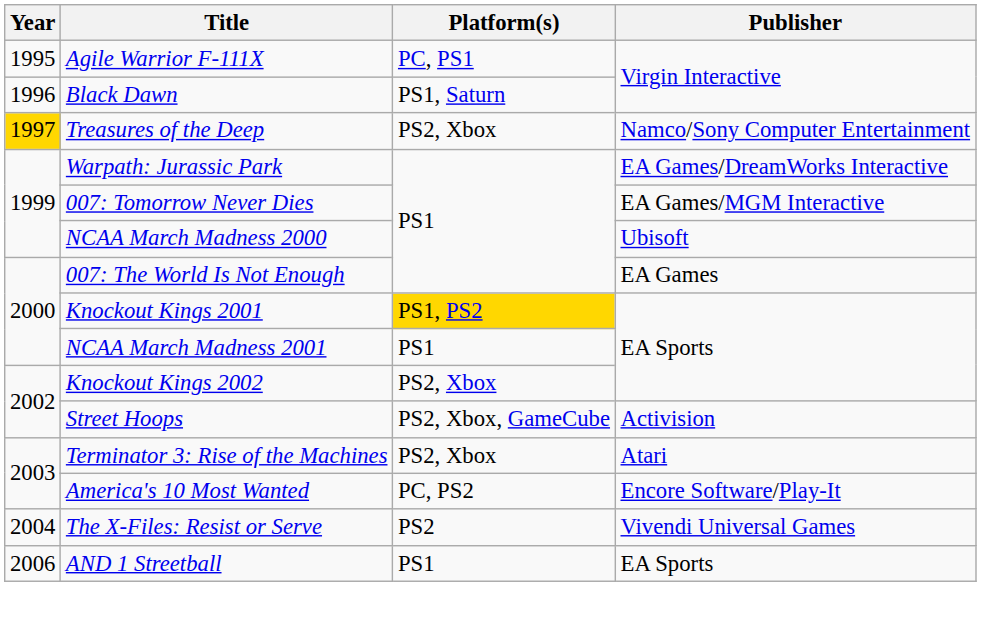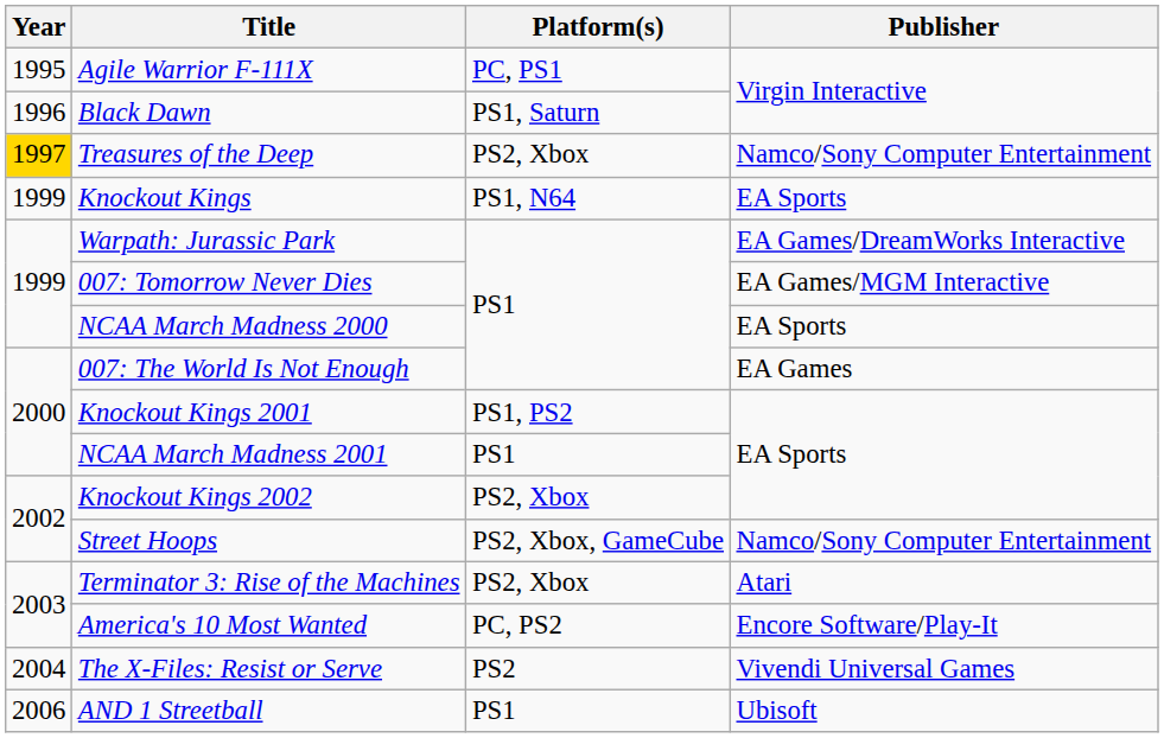+ row: 1999 | Knockout Kings | PS1, N64 | EA Sports
NCAA March Madness 2000 | Publisher: Ubisoft -> EA Sports
Knockout Kings 2001 | Platform(s): gold background -> no background
Street Hoops | Publisher: Activision -> Namco/Sony Computer Entertainment
AND 1 Streetball | Publisher: EA Sports -> Ubisoft
